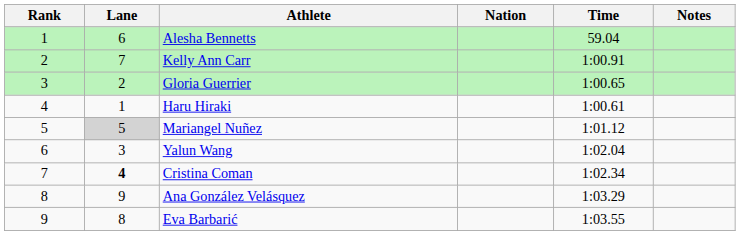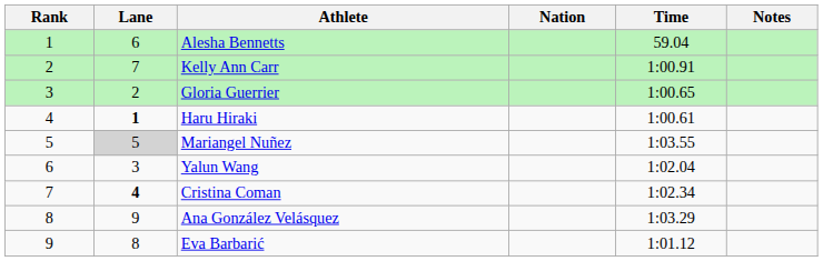Haru Hiraki | Lane: normal -> bold
Mariangel Nuñez | Time: 1:01.12 -> 1:03.55
Eva Barbarić | Time: 1:03.55 -> 1:01.12
